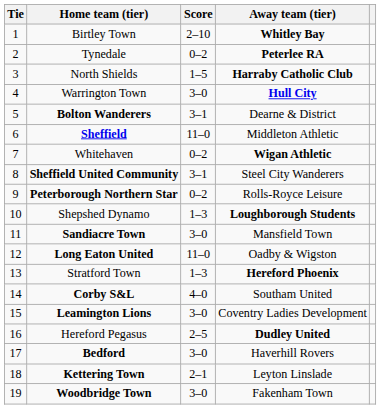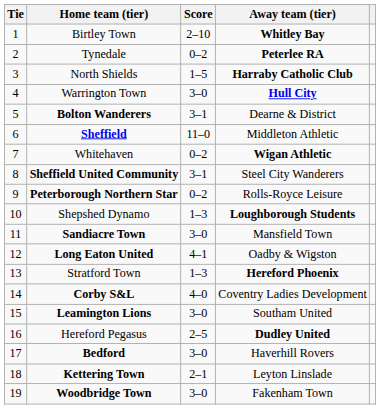Long Eaton United | Score: 11–0 -> 4–1
Corby S&L | Away team (tier): Southam United -> Coventry Ladies Development
Leamington Lions | Away team (tier): Coventry Ladies Development -> Southam United
